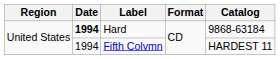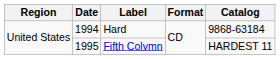Hard | Date: bold -> normal
Fifth Colvmn | Date: 1994 -> 1995
